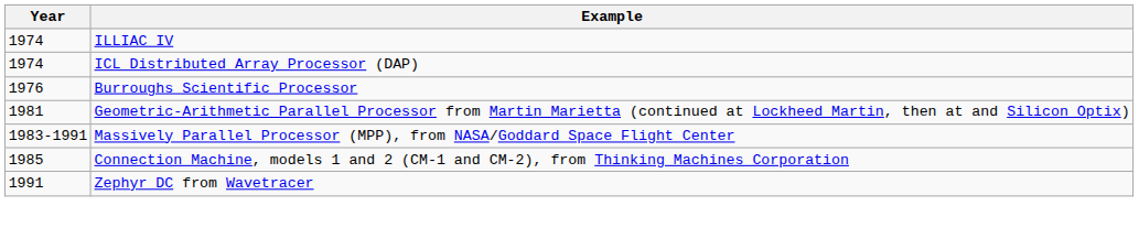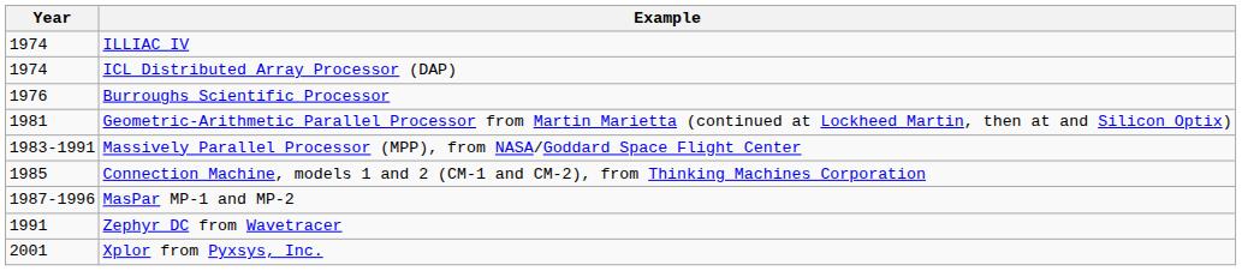+ row: 1987-1996 | MasPar MP-1 and MP-2
+ row: 2001 | Xplor from Pyxsys, Inc.
